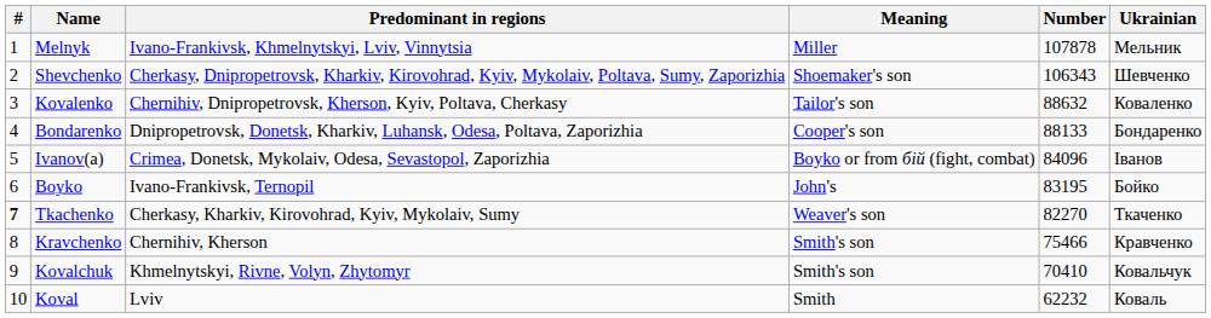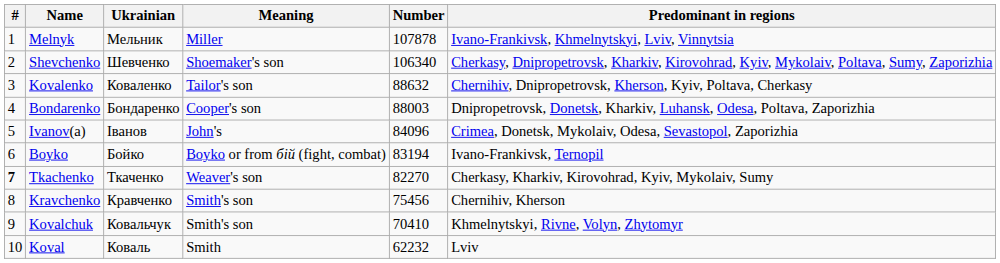columns swapped: Ukrainian <-> Predominant in regions
Shevchenko | Number: 106343 -> 106340
Bondarenko | Number: 88133 -> 88003
Ivanov(a) | Meaning: Boyko or from бій (fight, combat) -> John's
Boyko | Meaning: John's -> Boyko or from бій (fight, combat)
Boyko | Number: 83195 -> 83194
Kravchenko | Number: 75466 -> 75456
